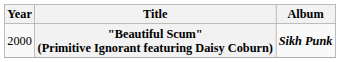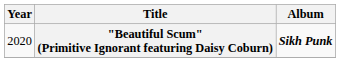"Beautiful Scum" (Primitive Ignorant featuring Daisy Coburn) | Year: 2000 -> 2020
